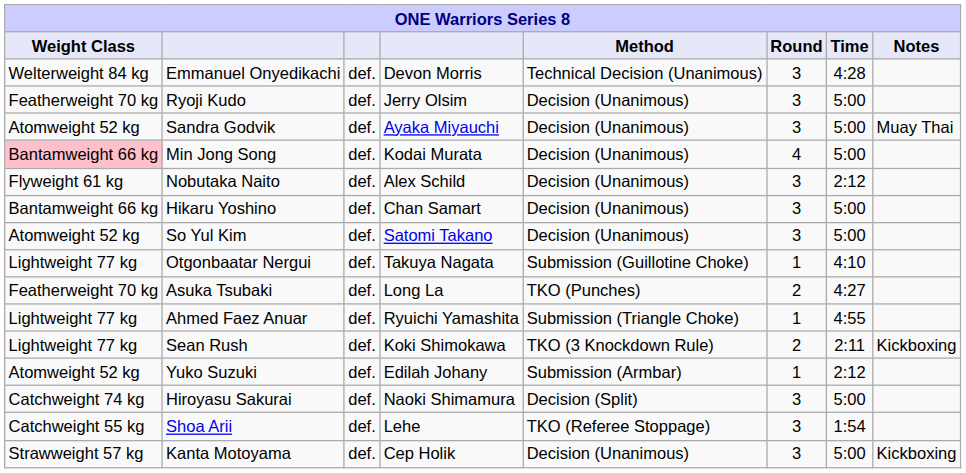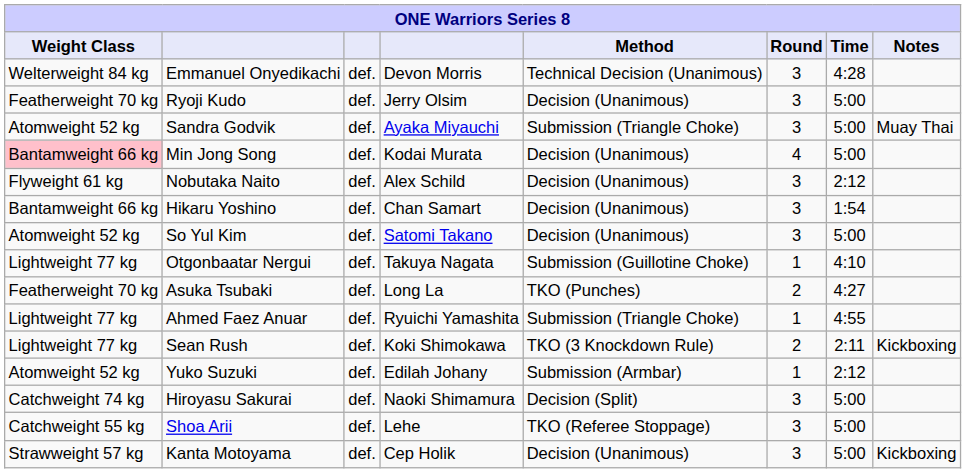Sandra Godvik | Method: Decision (Unanimous) -> Submission (Triangle Choke)
Hikaru Yoshino | Time: 5:00 -> 1:54
Shoa Arii | Time: 1:54 -> 5:00
